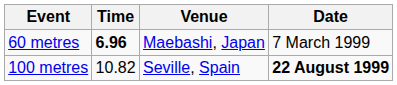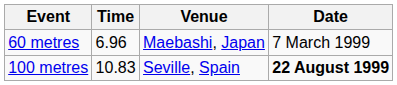60 metres | Time: bold -> normal
100 metres | Time: 10.82 -> 10.83
